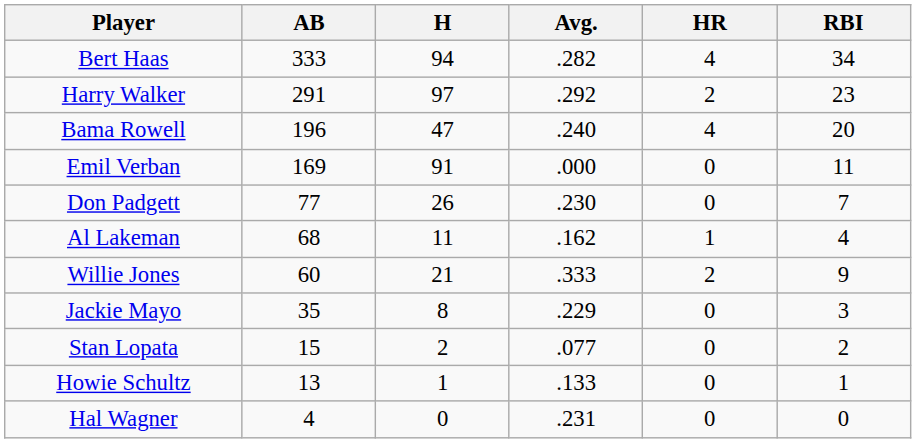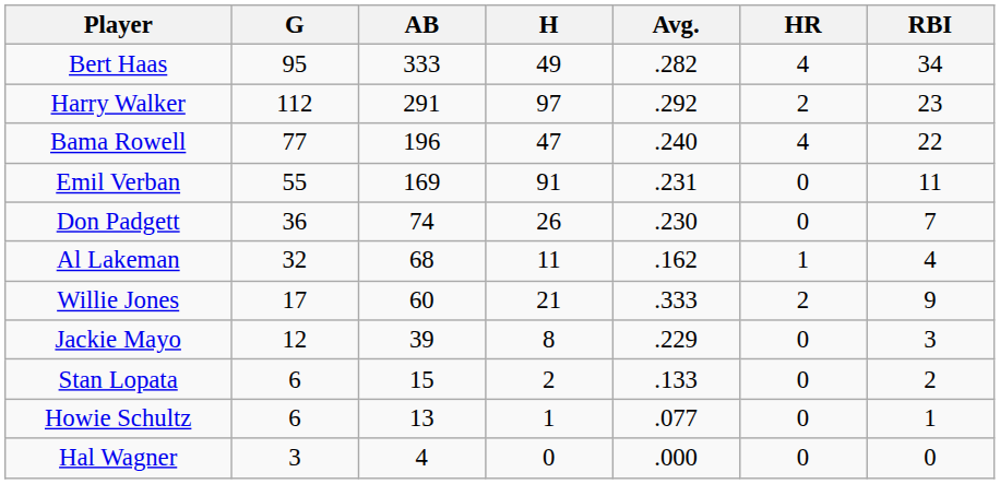+ column: G | 95 | 112 | 77 | 55 | 36 | 32 | 17 | 12 | 6 | 6 | 3
Bert Haas | H: 94 -> 49
Bama Rowell | RBI: 20 -> 22
Emil Verban | Avg.: .000 -> .231
Don Padgett | AB: 77 -> 74
Jackie Mayo | AB: 35 -> 39
Stan Lopata | Avg.: .077 -> .133
Howie Schultz | Avg.: .133 -> .077
Hal Wagner | Avg.: .231 -> .000
